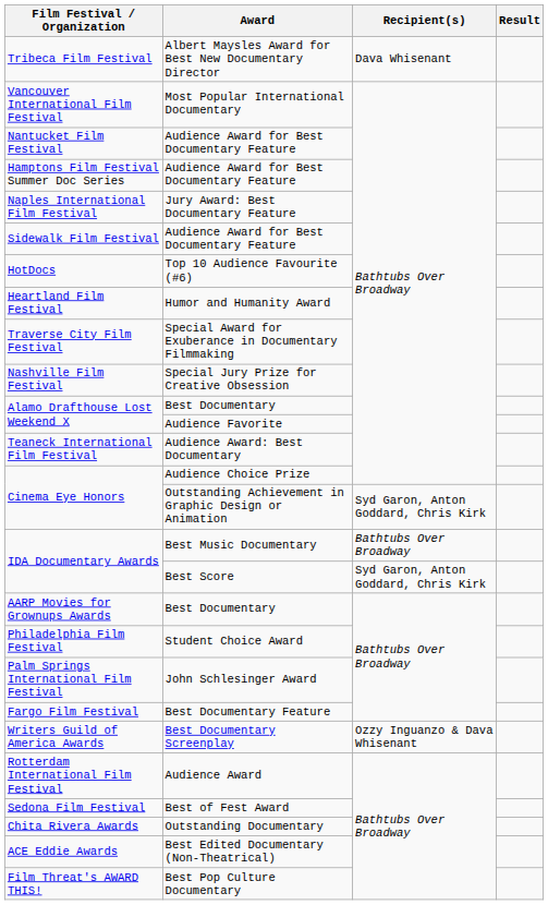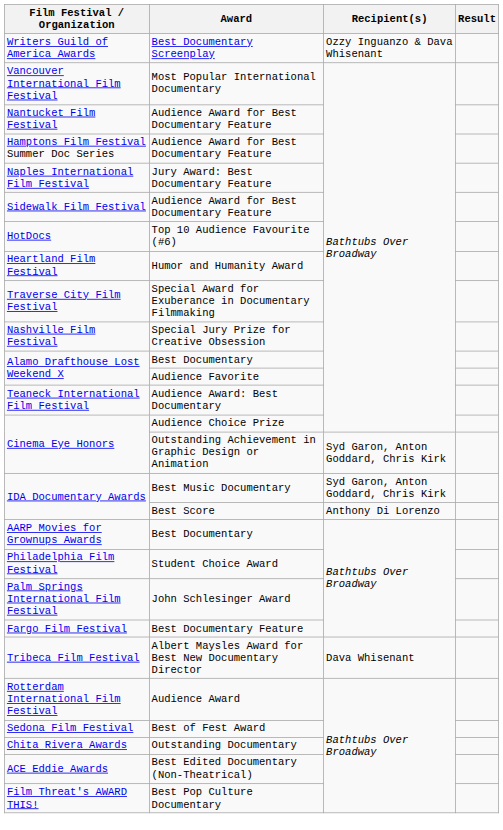rows swapped: Tribeca Film Festival <-> Writers Guild of America Awards
IDA Documentary Awards / Best Music Documentary | Recipient(s): Bathtubs Over Broadway -> Syd Garon, Anton Goddard, Chris Kirk
IDA Documentary Awards / Best Score | Recipient(s): Syd Garon, Anton Goddard, Chris Kirk -> Anthony Di Lorenzo
